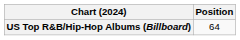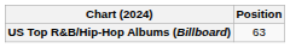US Top R&B/Hip-Hop Albums (Billboard) | Position: 64 -> 63
